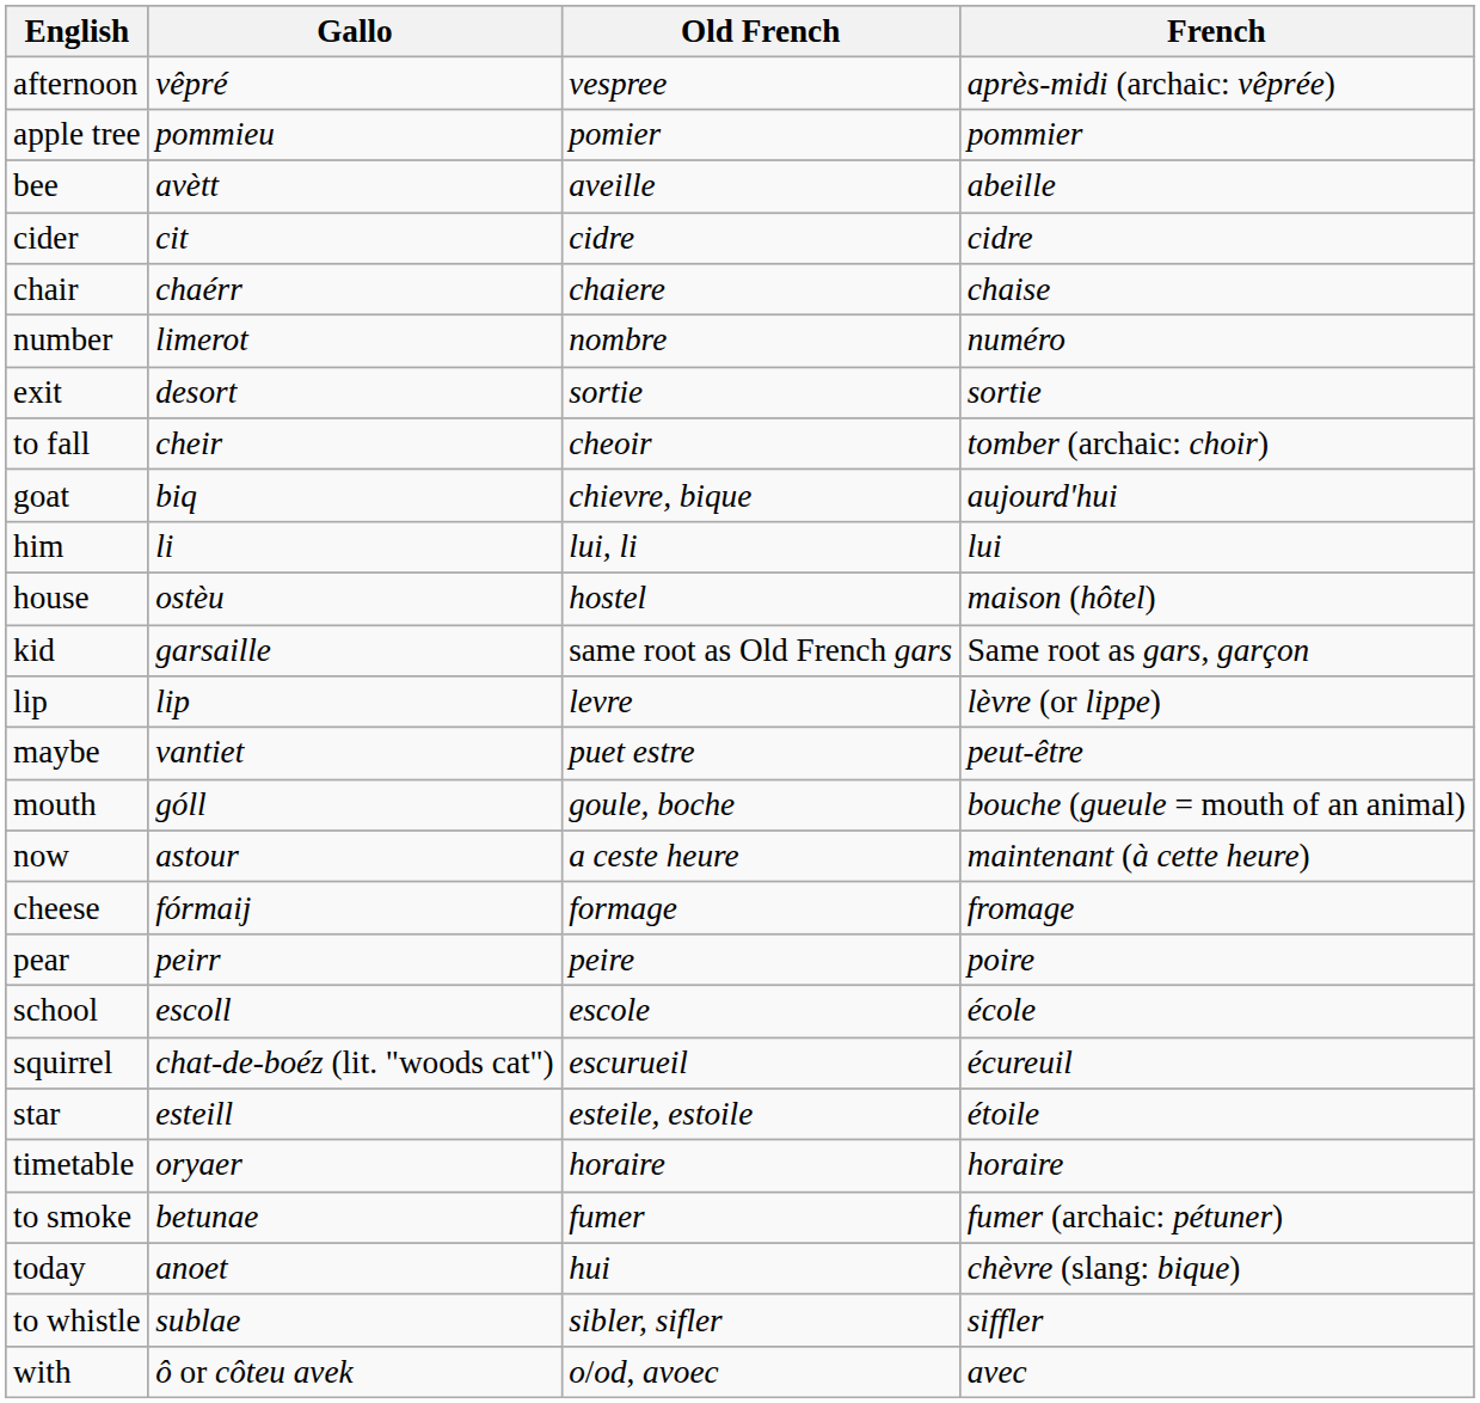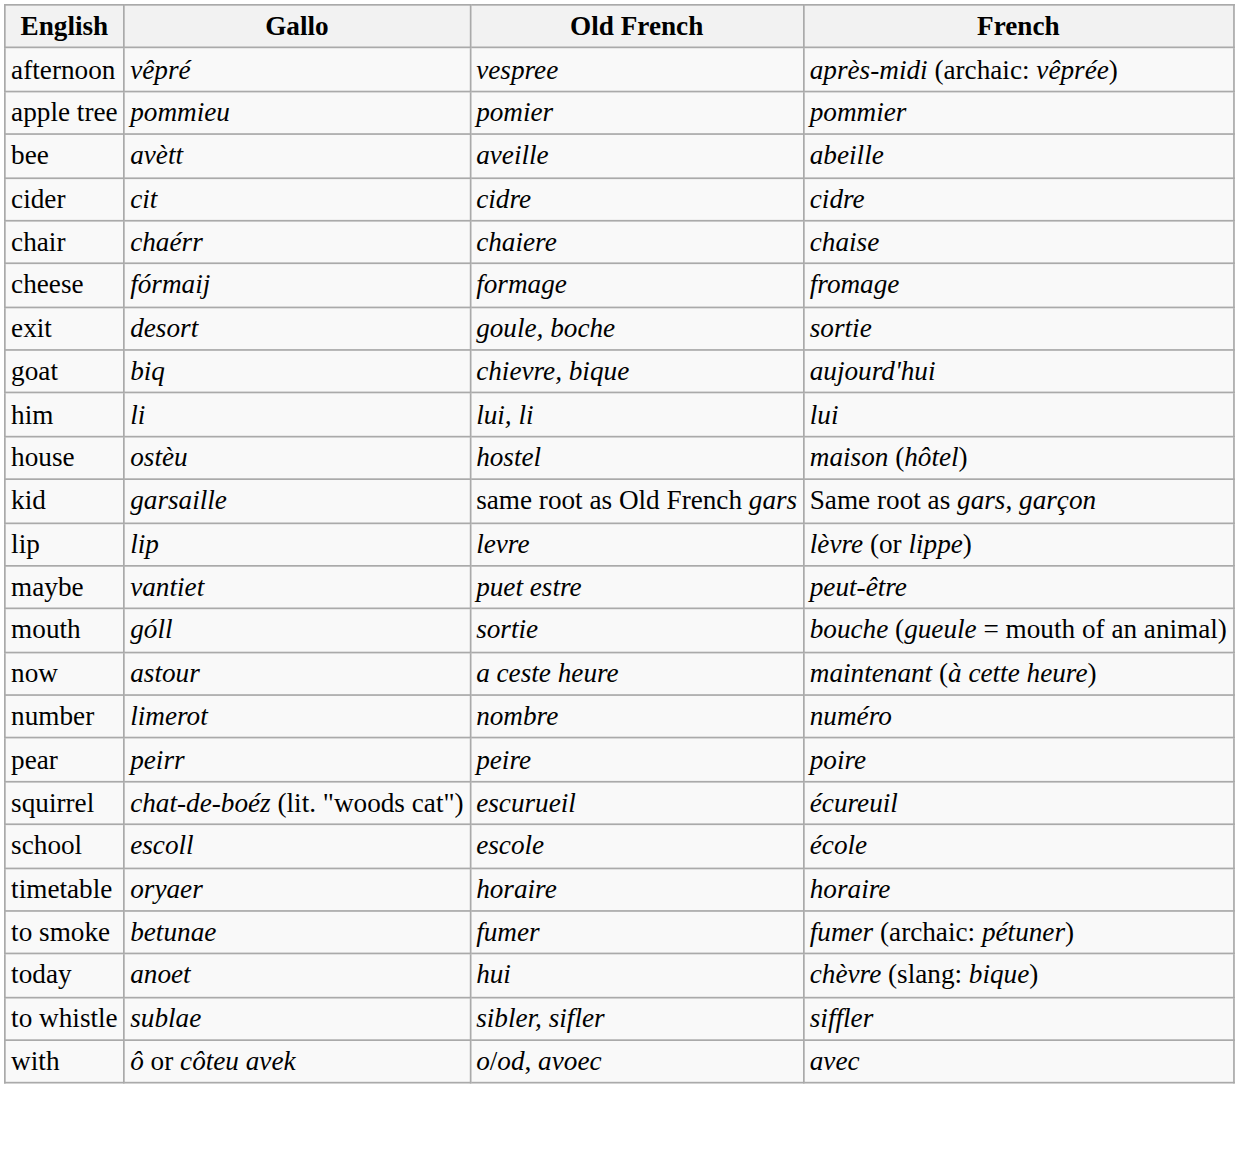rows swapped: cheese <-> number
exit | Old French: sortie -> goule, boche
- row: to fall | cheir | cheoir | tomber (archaic: choir)
mouth | Old French: goule, boche -> sortie
rows swapped: school <-> squirrel
- row: star | esteill | esteile, estoile | étoile
